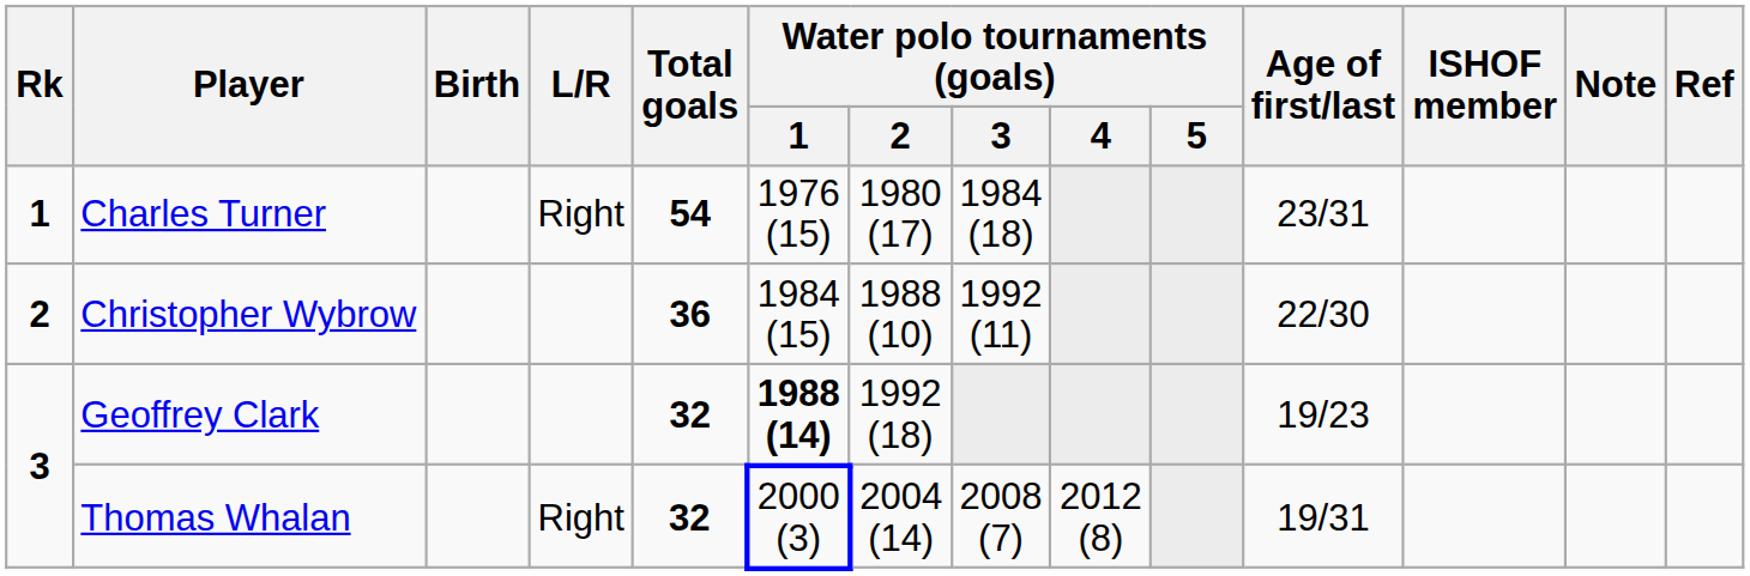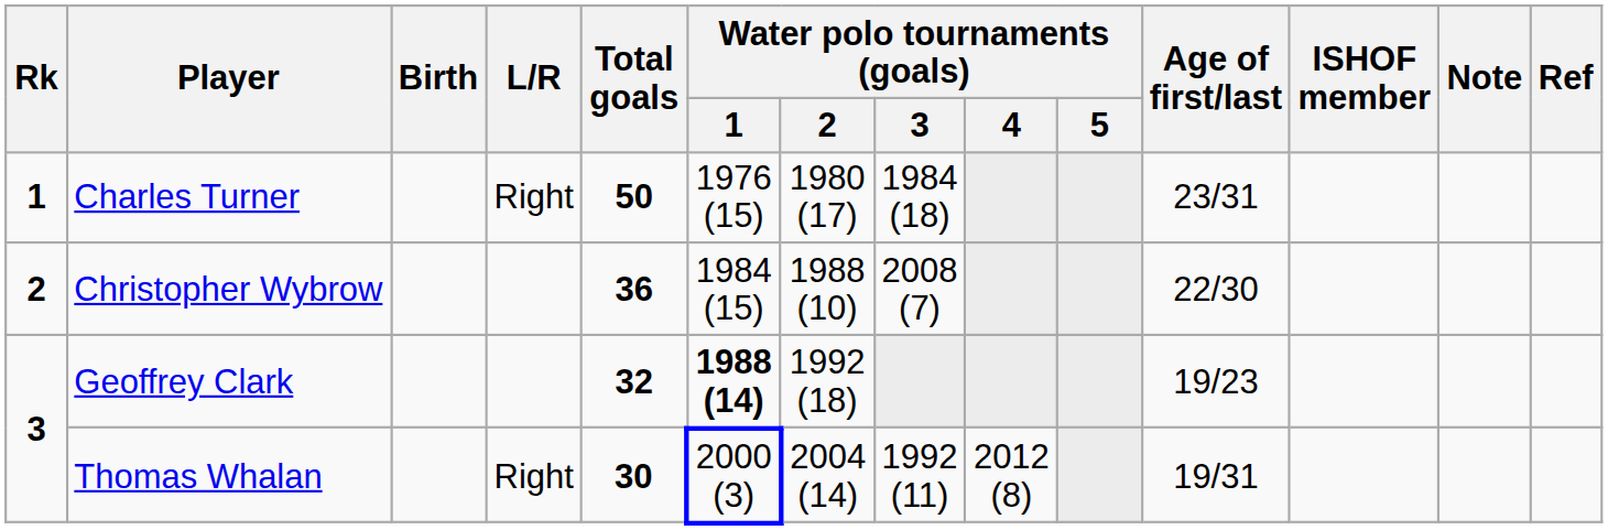Charles Turner | Total goals: 54 -> 50
Christopher Wybrow | Water polo tournaments (goals) / 3: 1992 (11) -> 2008 (7)
Thomas Whalan | Total goals: 32 -> 30
Thomas Whalan | Water polo tournaments (goals) / 3: 2008 (7) -> 1992 (11)
